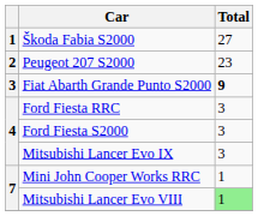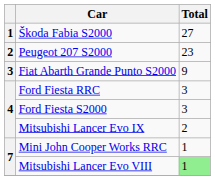Fiat Abarth Grande Punto S2000 | Total: bold -> normal
Mitsubishi Lancer Evo IX | Total: 3 -> 2
